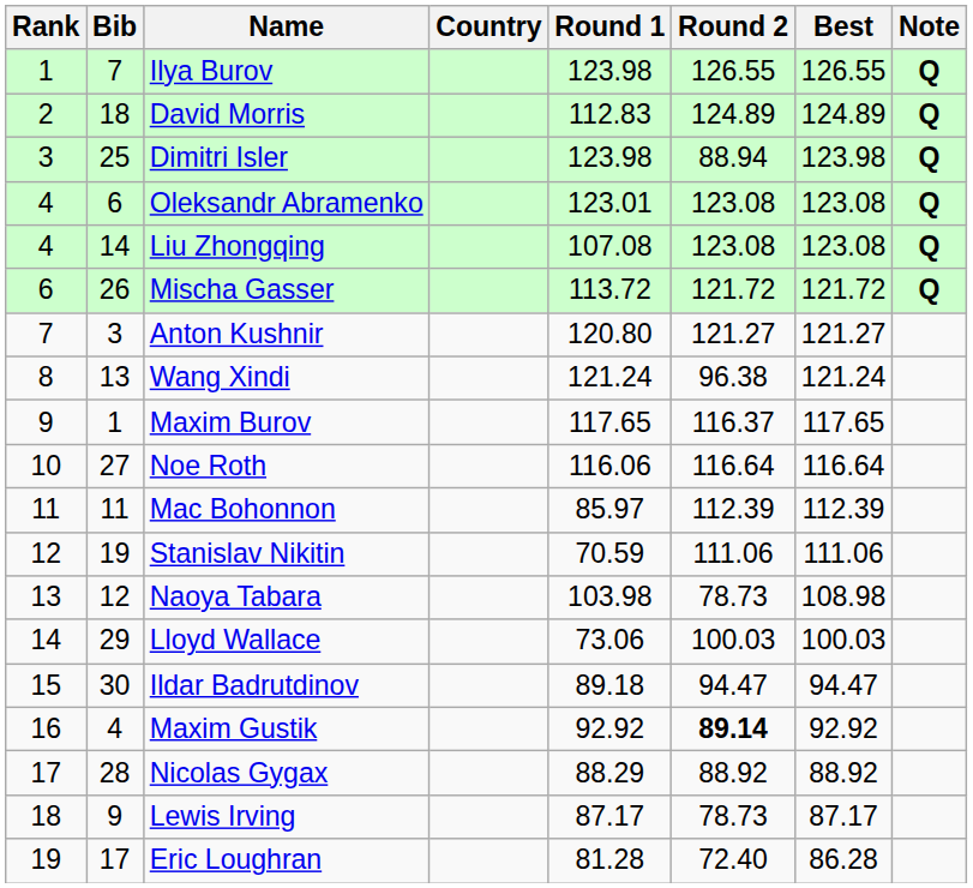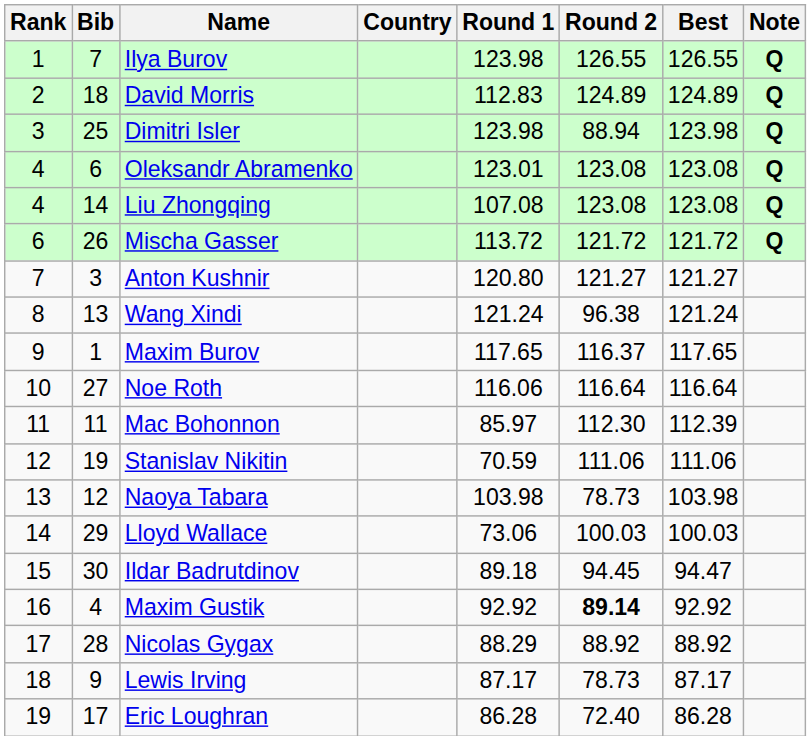Mac Bohonnon | Round 2: 112.39 -> 112.30
Naoya Tabara | Best: 108.98 -> 103.98
Ildar Badrutdinov | Round 2: 94.47 -> 94.45
Eric Loughran | Round 1: 81.28 -> 86.28
